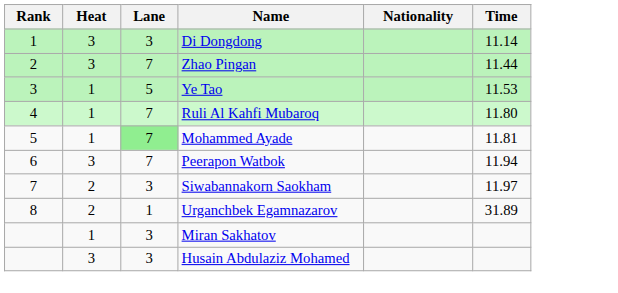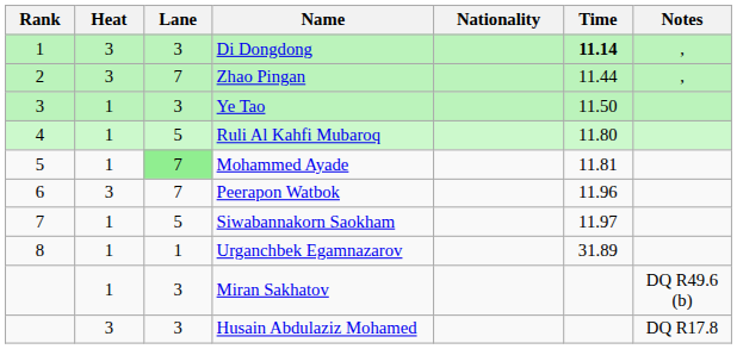+ column: Notes | , | , | DQ R49.6 (b) | DQ R17.8
Di Dongdong | Time: normal -> bold
Ye Tao | Lane: 5 -> 3
Ye Tao | Time: 11.53 -> 11.50
Ruli Al Kahfi Mubaroq | Lane: 7 -> 5
Peerapon Watbok | Time: 11.94 -> 11.96
Siwabannakorn Saokham | Heat: 2 -> 1
Siwabannakorn Saokham | Lane: 3 -> 5
Urganchbek Egamnazarov | Heat: 2 -> 1
